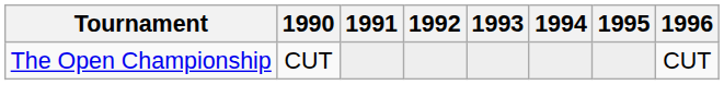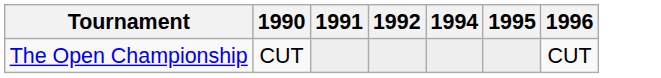- column: 1993
